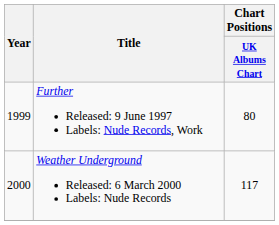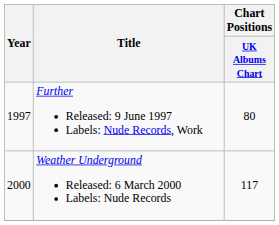Further Released: 9 June 1997 Labels: Nude Records, Work | Year: 1999 -> 1997
